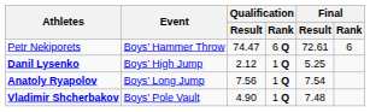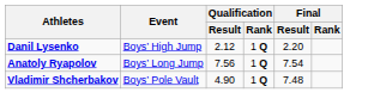- row: Petr Nekiporets | Boys’ Hammer Throw | 74.47 | 6 Q | 72.61 | 6
Danil Lysenko | Final / Result: 5.25 -> 2.20
